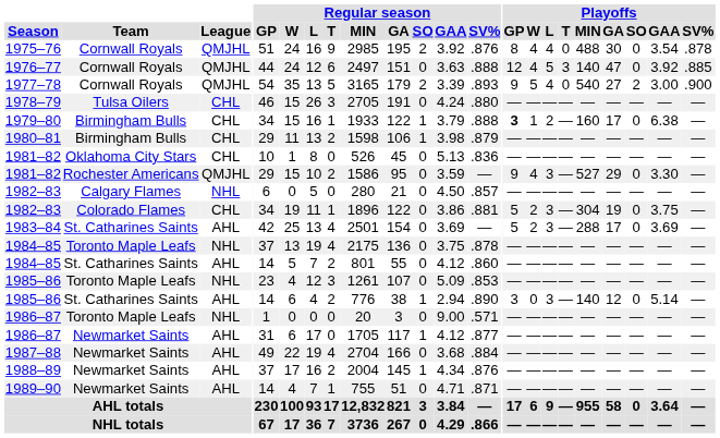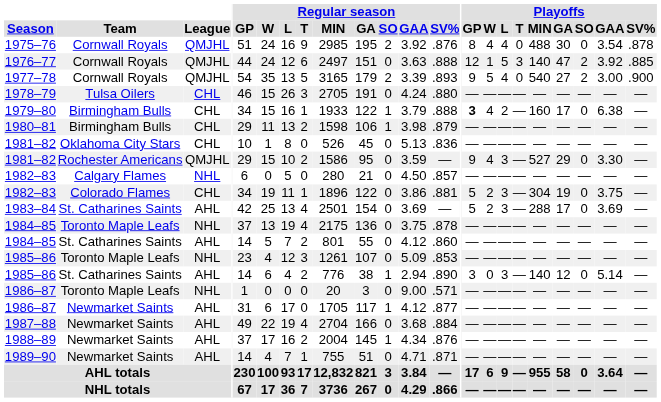1976–77 | Playoffs / W: 4 -> 1
1976–77 | Playoffs / SO: 0 -> 2
1979–80 | Playoffs / W: 1 -> 4
